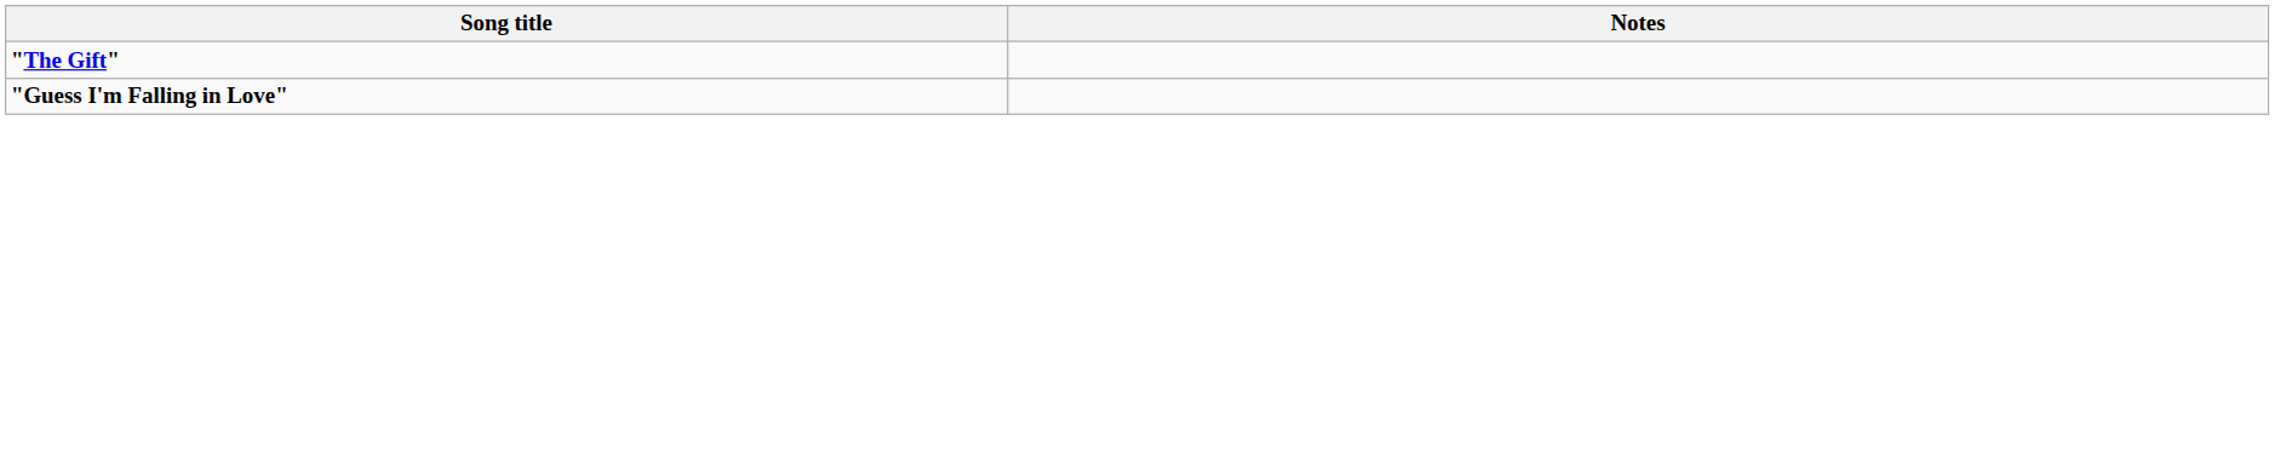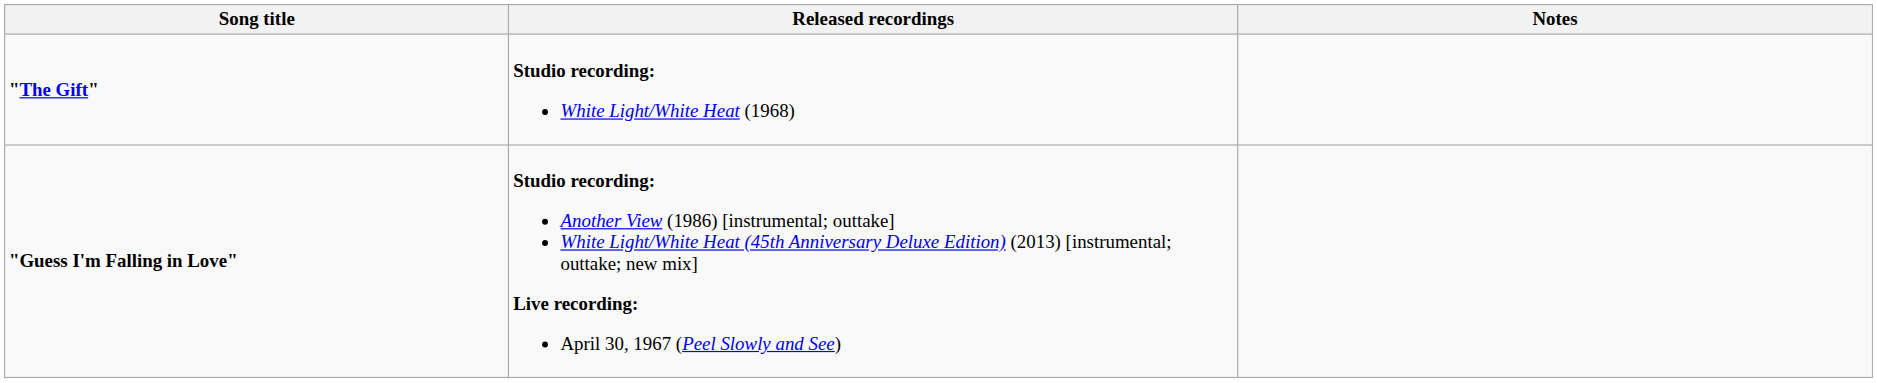+ column: Released recordings | Studio recording: White Light/White Heat (1968) | Studio recording: Another View (1986) [instrumental; outtake] White Light/White Heat (45th Anniversary Deluxe Edition) (2013) [instrumental; outtake; new mix] Live recording: April 30, 1967 (Peel Slowly and See)
